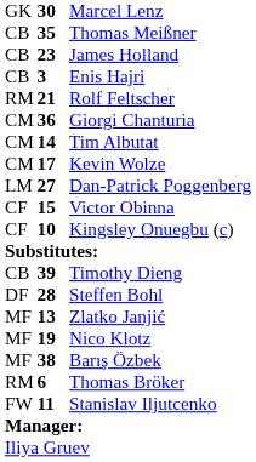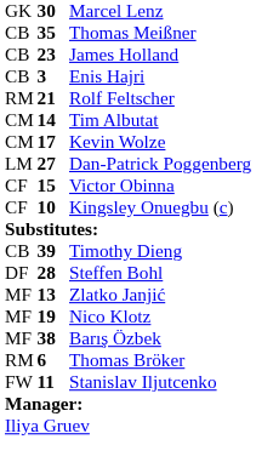- row: CM | 36 | Giorgi Chanturia
